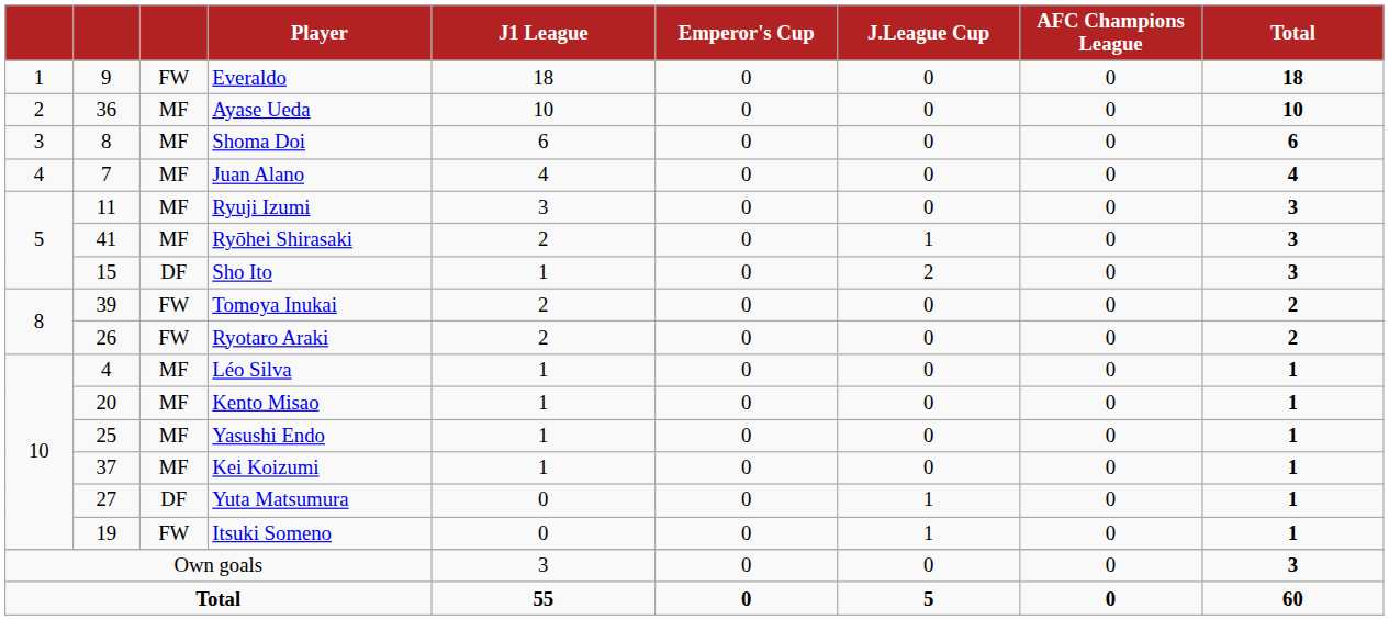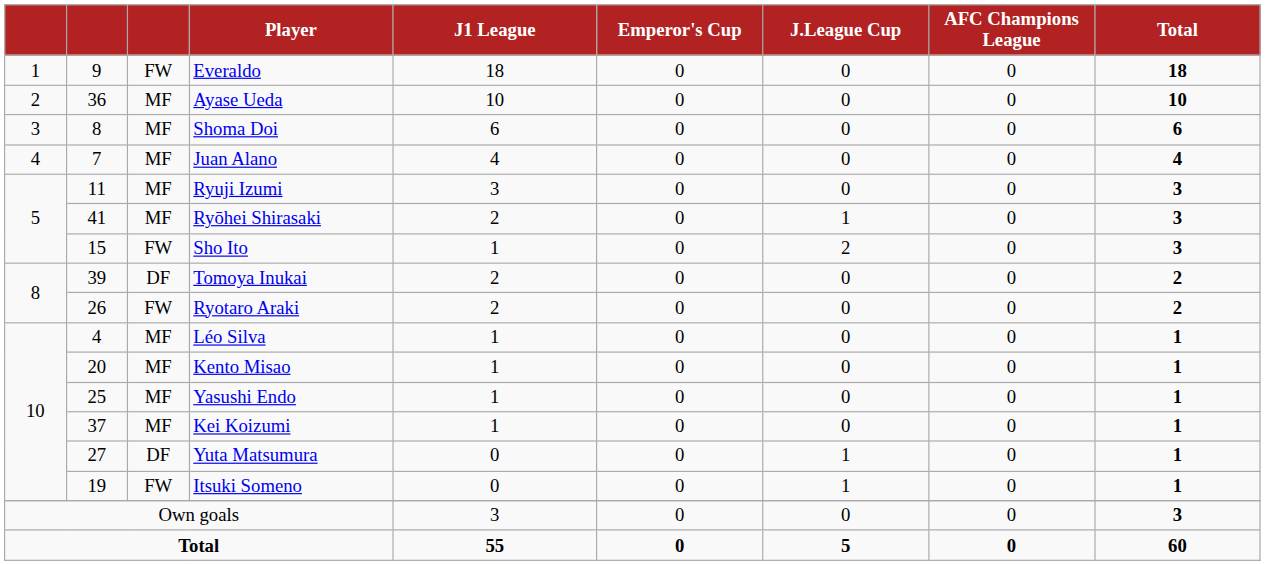Sho Ito | column 3: DF -> FW
Tomoya Inukai | column 3: FW -> DF
